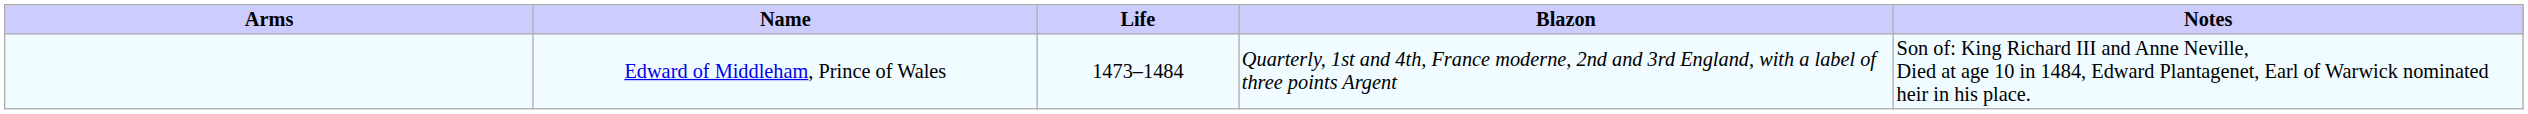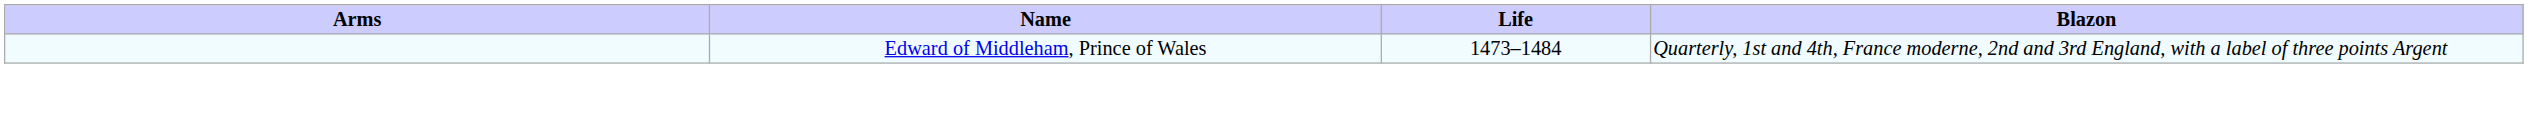- column: Notes | Son of: King Richard III and Anne Neville, Died at age 10 in 1484, Edward Plantagenet, Earl of Warwick nominated heir in his place.
